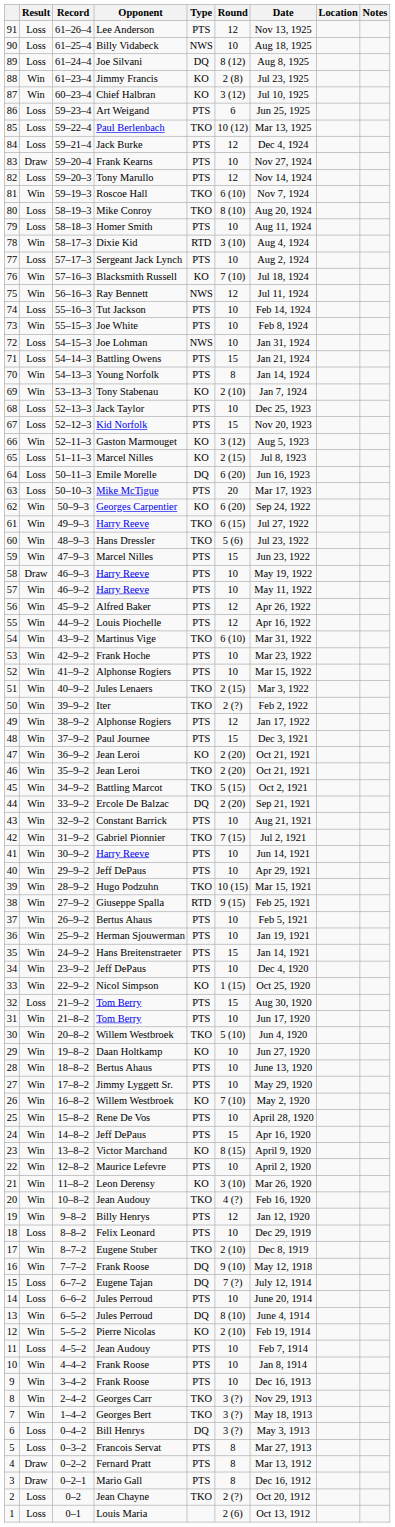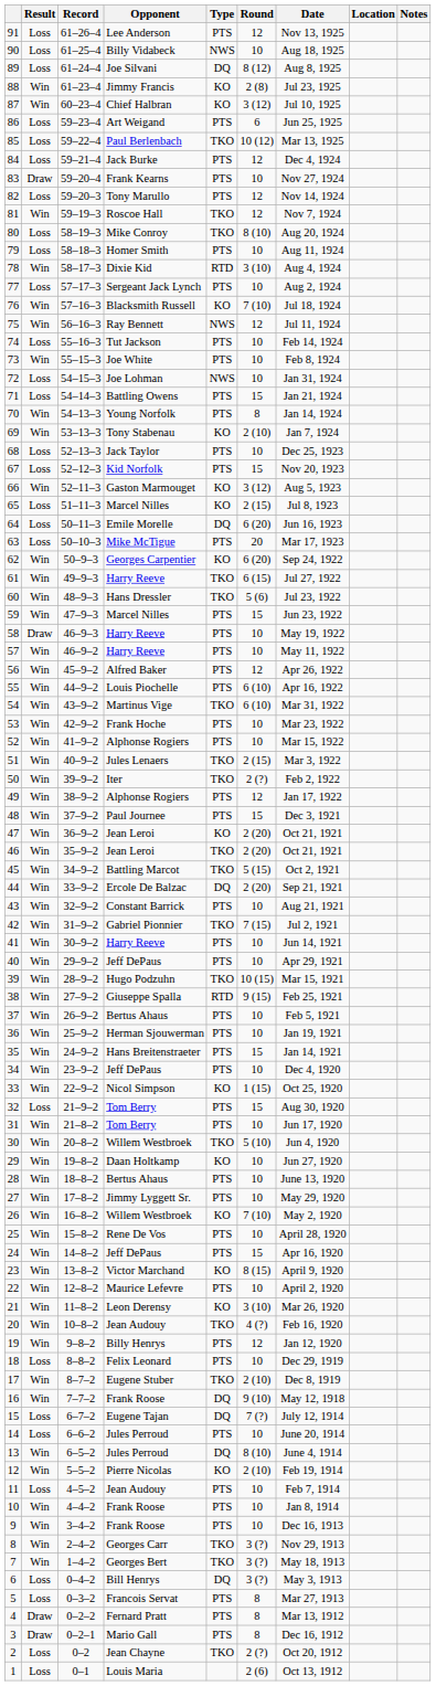81 | Round: 6 (10) -> 12
55 | Round: 12 -> 6 (10)
